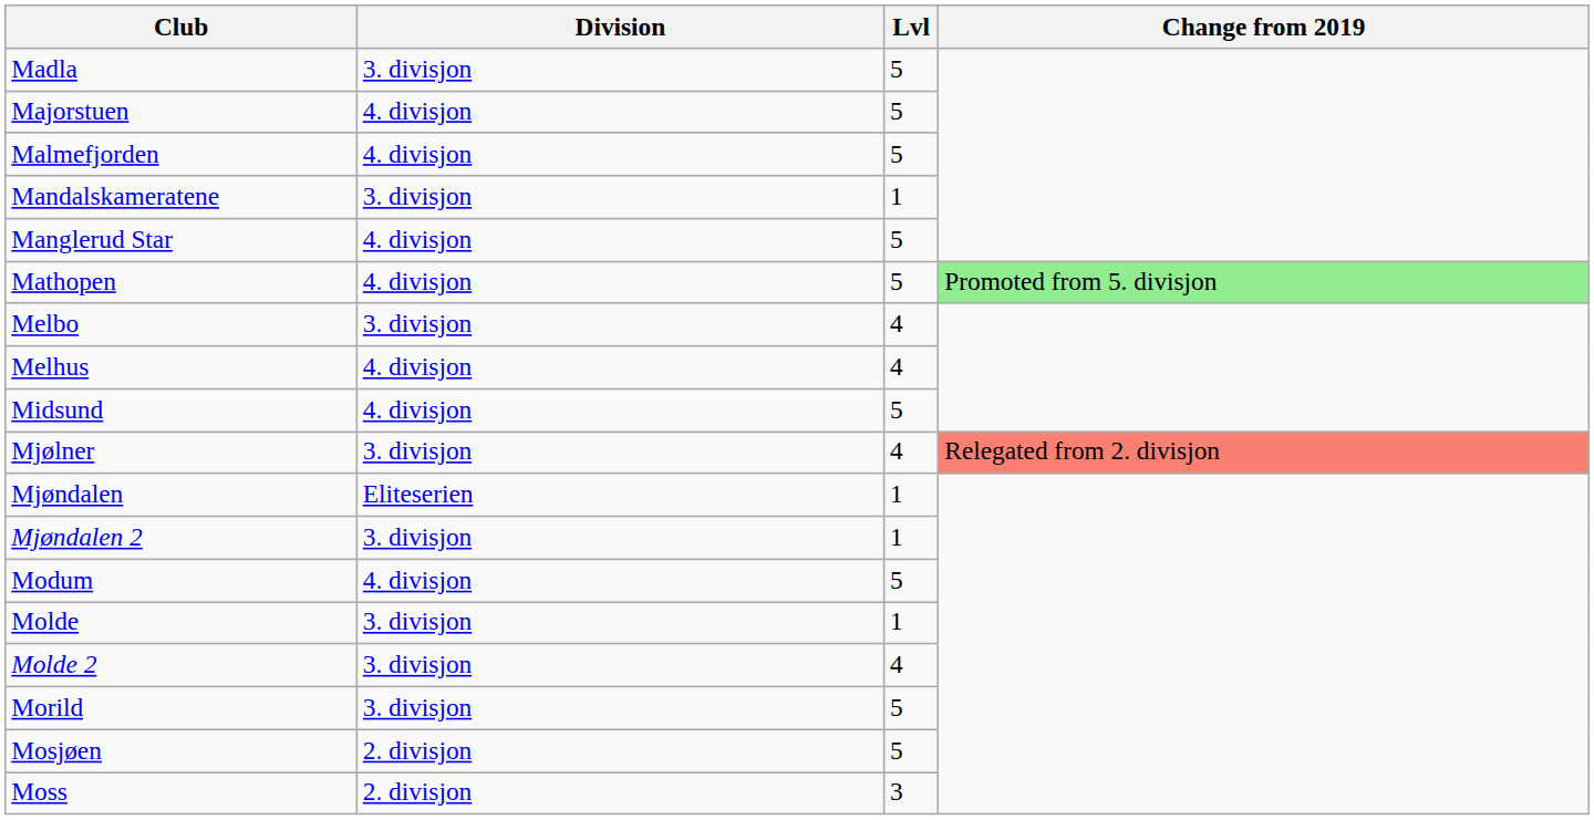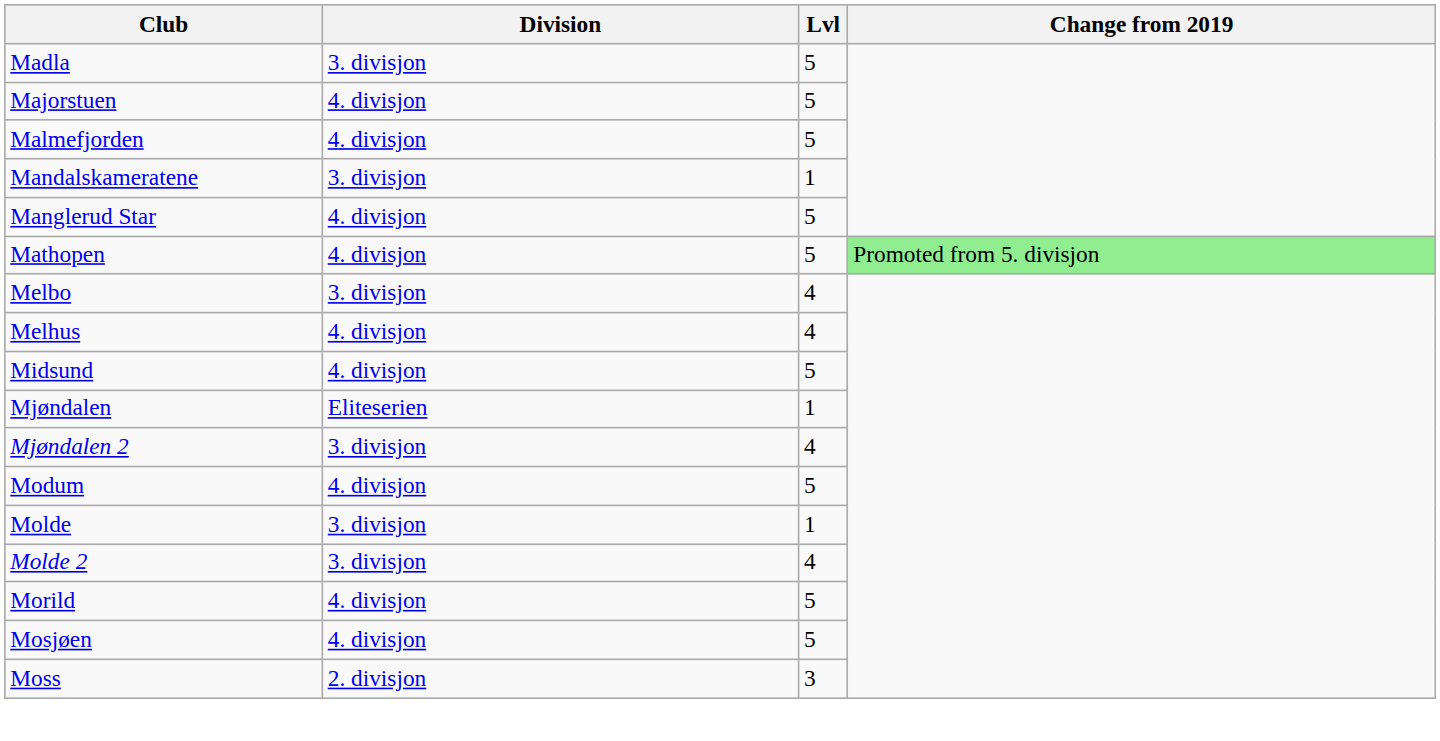- row: Mjølner | 3. divisjon | 4 | Relegated from 2. divisjon
Mjøndalen 2 | Lvl: 1 -> 4
Morild | Division: 3. divisjon -> 4. divisjon
Mosjøen | Division: 2. divisjon -> 4. divisjon
